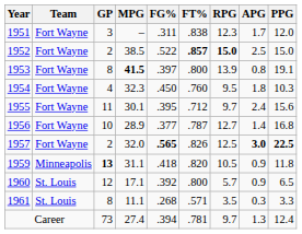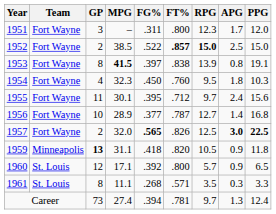1951 | FT%: .838 -> .800
1953 | FT%: .800 -> .838
